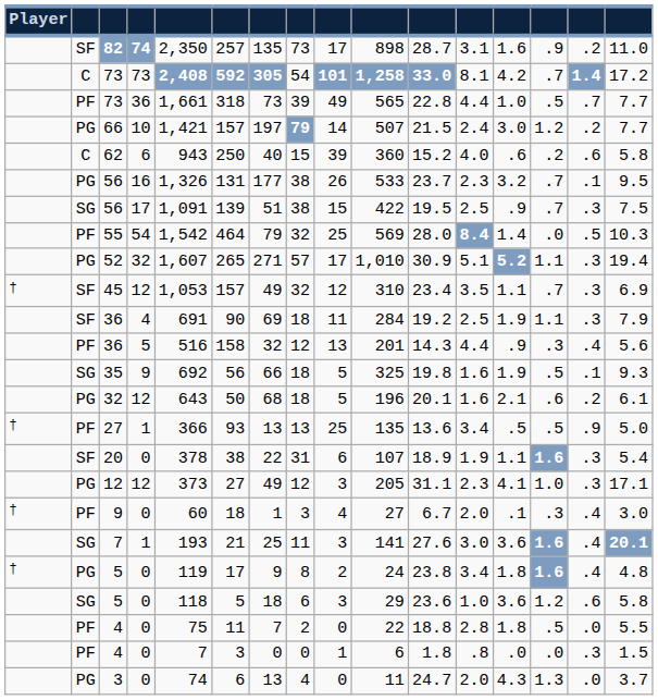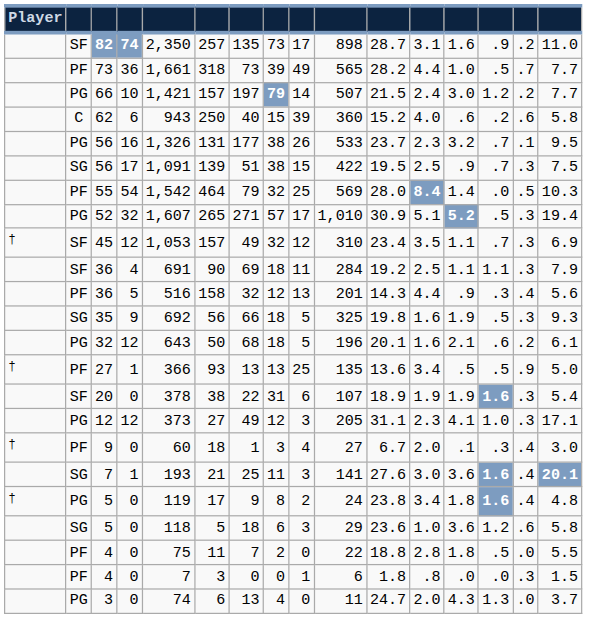- row: C | 73 | 73 | 2,408 | 592 | 305 | 54 | 101 | 1,258 | 33.0 | 8.1 | 4.2 | .7 | 1.4 | 17.2
PF / 73 | column 11: 22.8 -> 28.2
52 | column 14: 1.1 -> .5
SF / 36 | column 13: 1.9 -> 1.1
35 | column 15: .1 -> .3
20 | column 13: 1.1 -> 1.9
